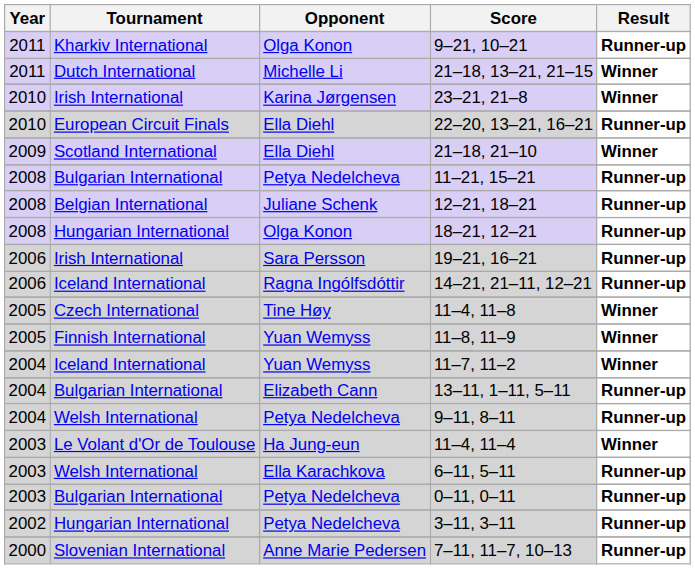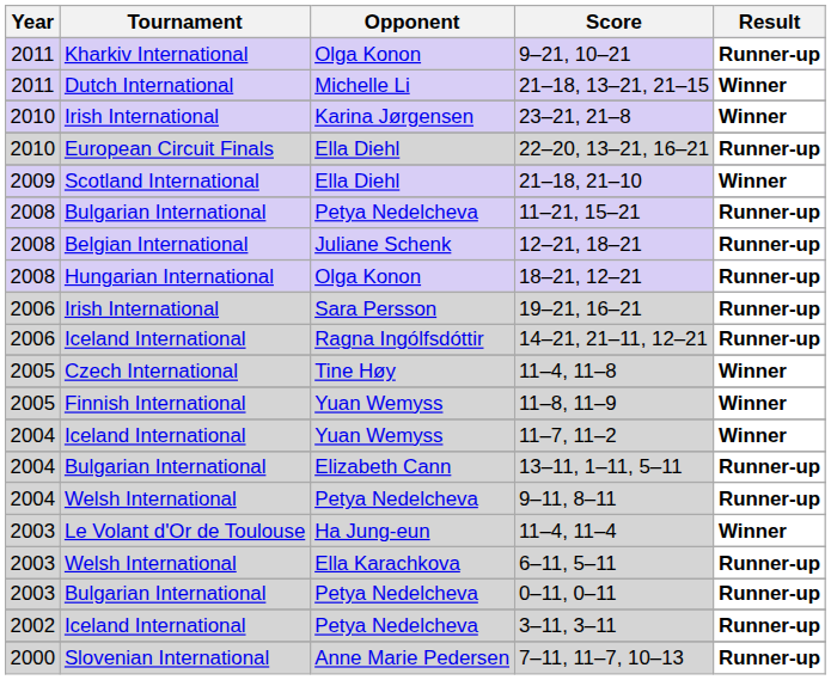3–11, 3–11 | Tournament: Hungarian International -> Iceland International
